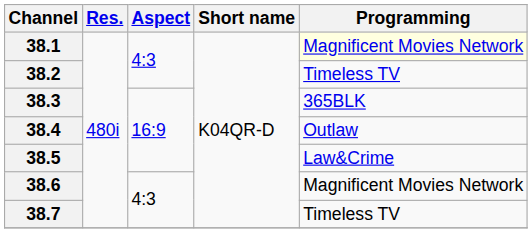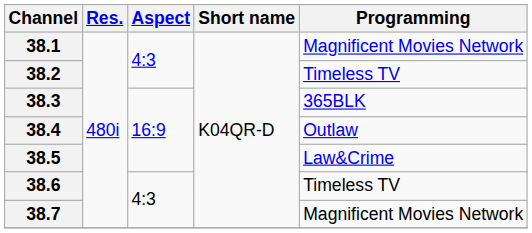38.1 | Programming: lightyellow background -> no background
38.6 | Programming: Magnificent Movies Network -> Timeless TV
38.7 | Programming: Timeless TV -> Magnificent Movies Network
